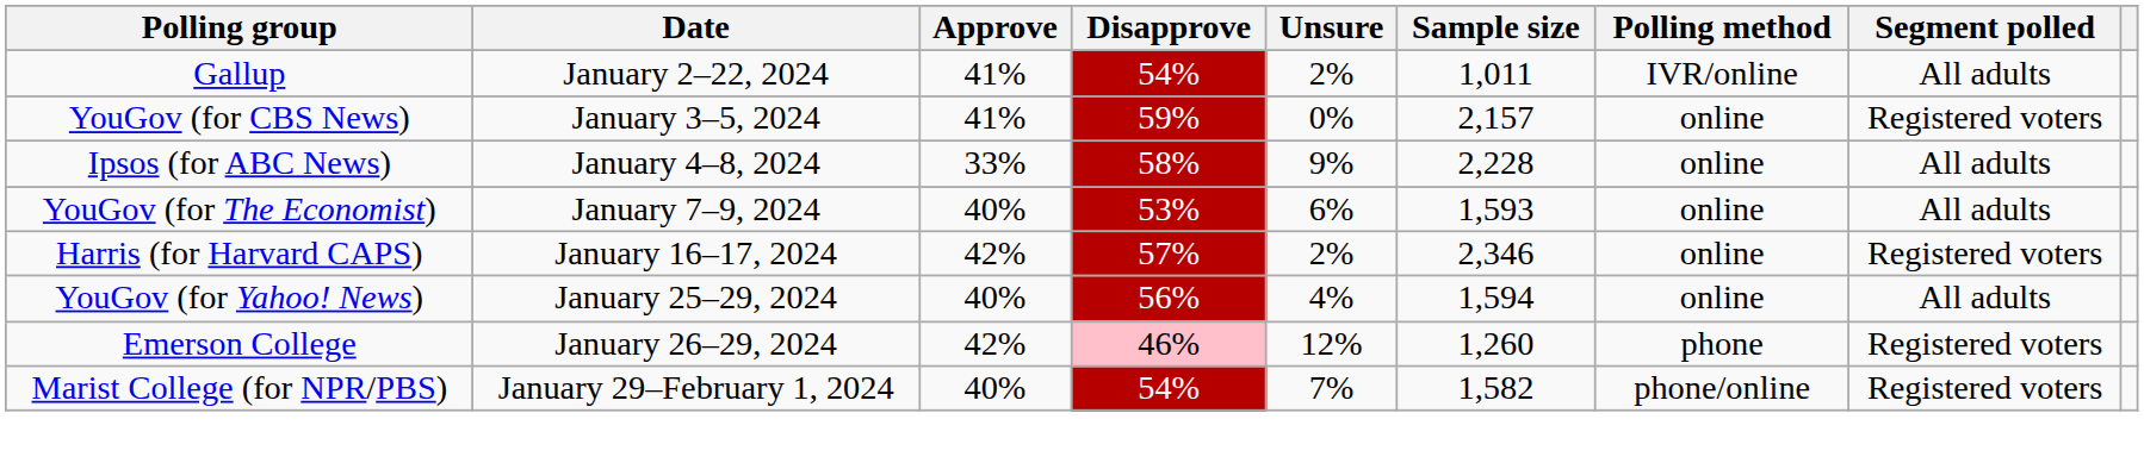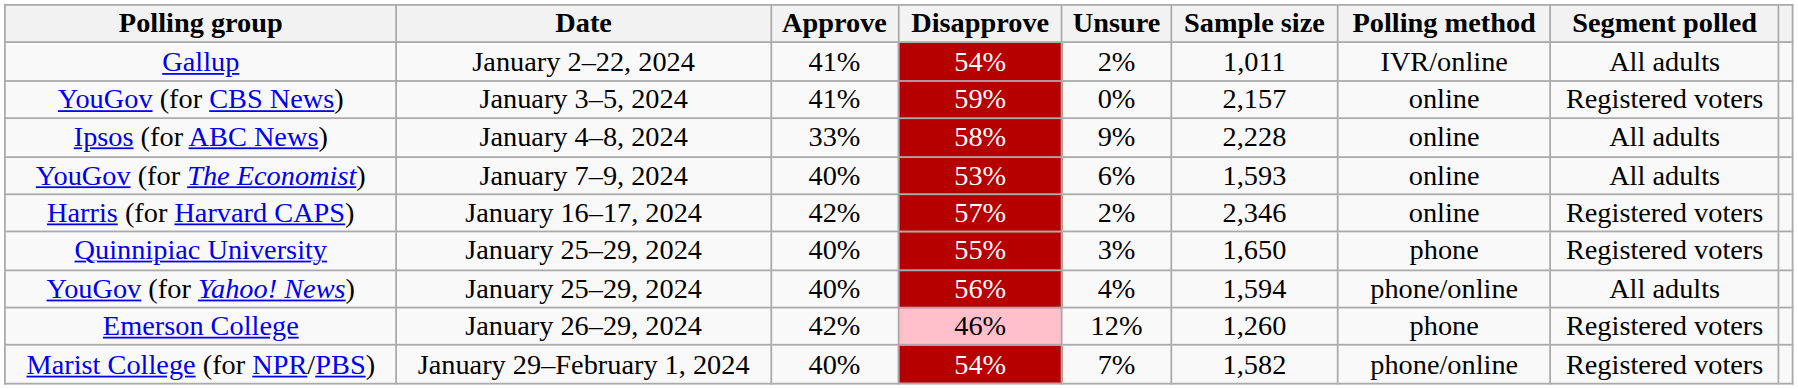+ row: Quinnipiac University | January 25–29, 2024 | 40% | 55% | 3% | 1,650 | phone | Registered voters
YouGov (for Yahoo! News) | Polling method: online -> phone/online
